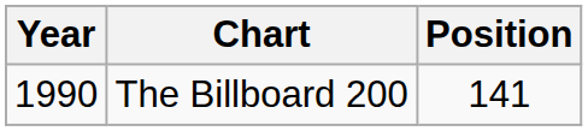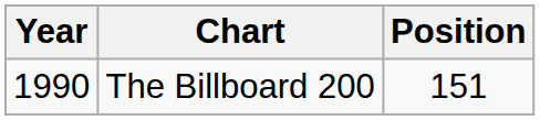The Billboard 200 | Position: 141 -> 151
